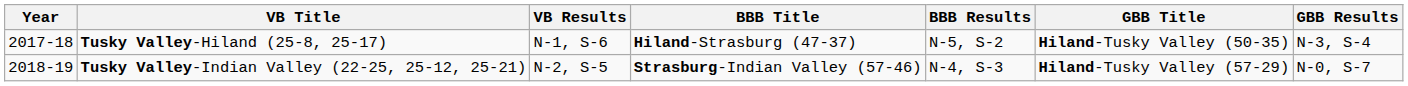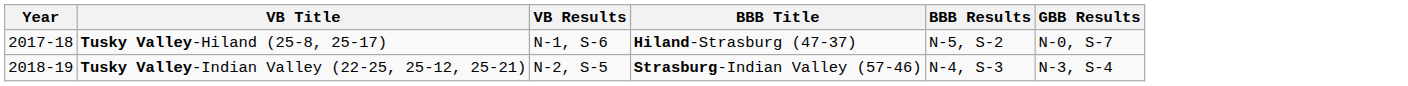- column: GBB Title | Hiland-Tusky Valley (50-35) | Hiland-Tusky Valley (57-29)
Tusky Valley-Hiland (25-8, 25-17) | GBB Results: N-3, S-4 -> N-0, S-7
Tusky Valley-Indian Valley (22-25, 25-12, 25-21) | GBB Results: N-0, S-7 -> N-3, S-4
